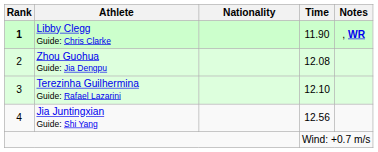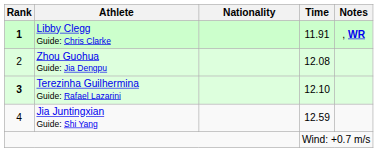Libby Clegg Guide: Chris Clarke | Time: 11.90 -> 11.91
Terezinha Guilhermina Guide: Rafael Lazarini | Rank: normal -> bold
Jia Juntingxian Guide: Shi Yang | Time: 12.56 -> 12.59
